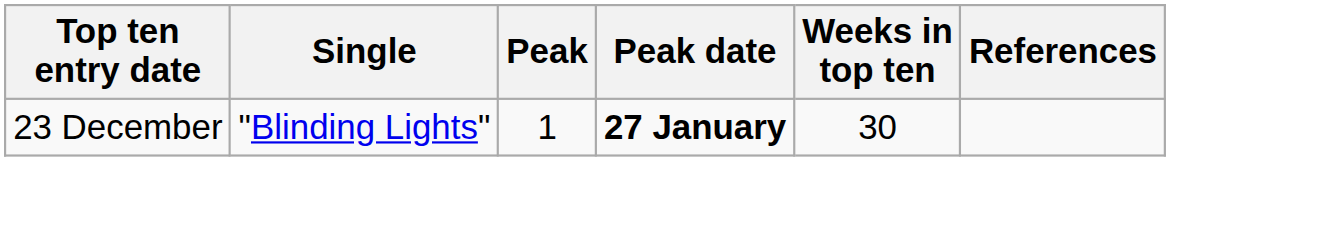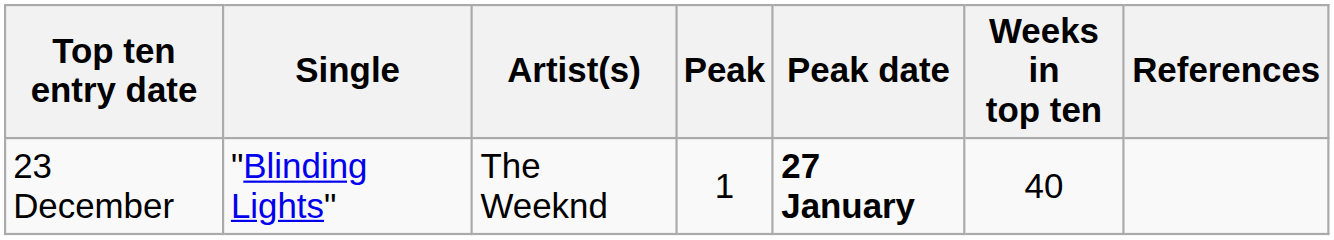+ column: Artist(s) | The Weeknd
23 December | Weeks in top ten: 30 -> 40
